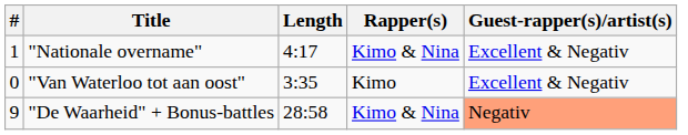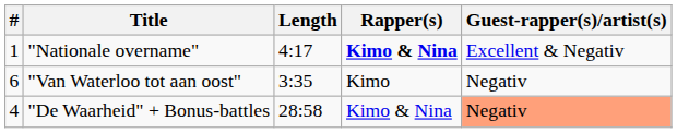"Nationale overname" | Rapper(s): normal -> bold
"Van Waterloo tot aan oost" | #: 0 -> 6
"Van Waterloo tot aan oost" | Guest-rapper(s)/artist(s): Excellent & Negativ -> Negativ
"De Waarheid" + Bonus-battles | #: 9 -> 4
